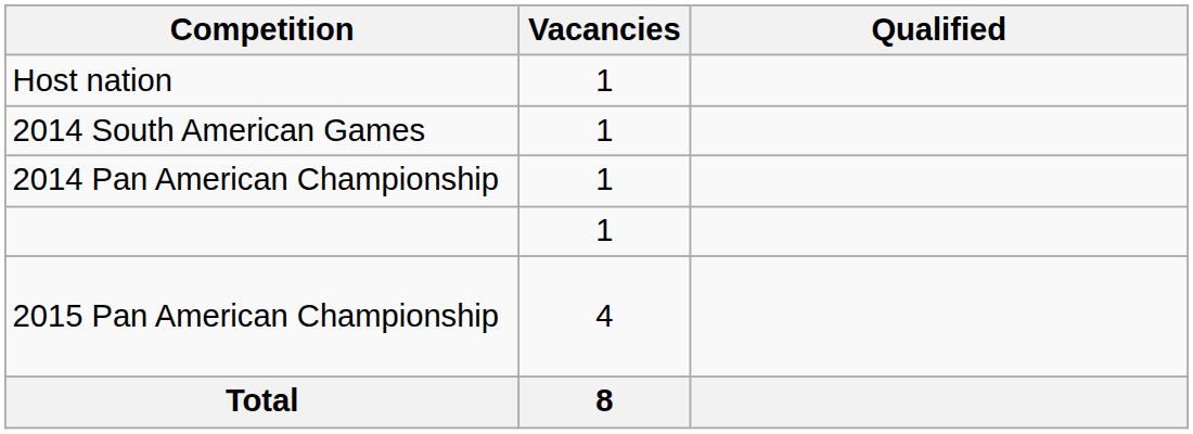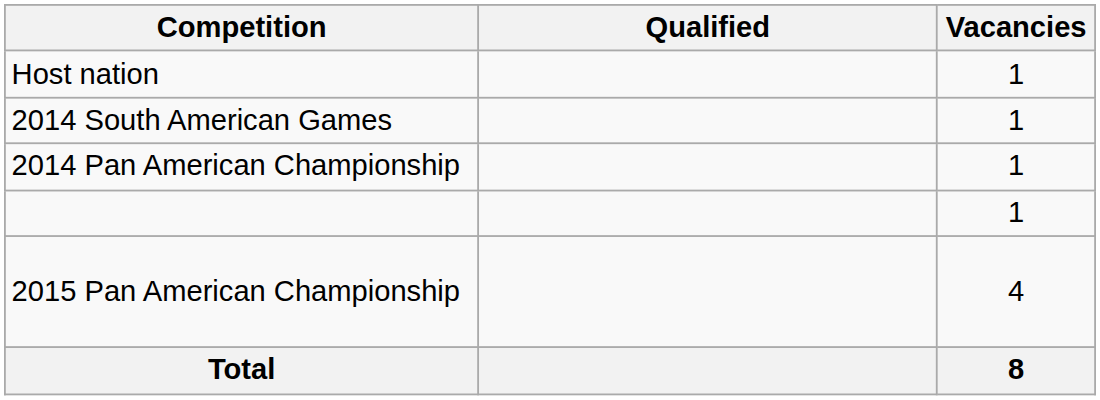columns swapped: Vacancies <-> Qualified
